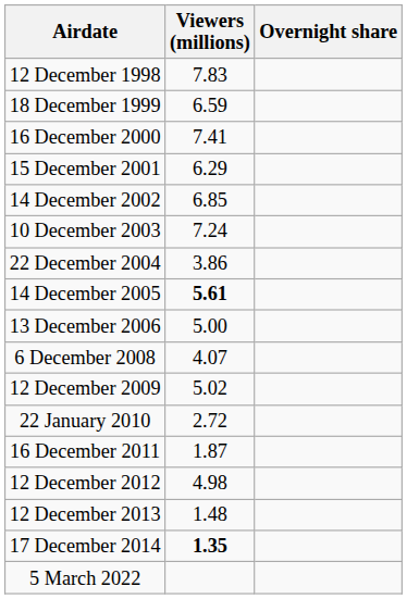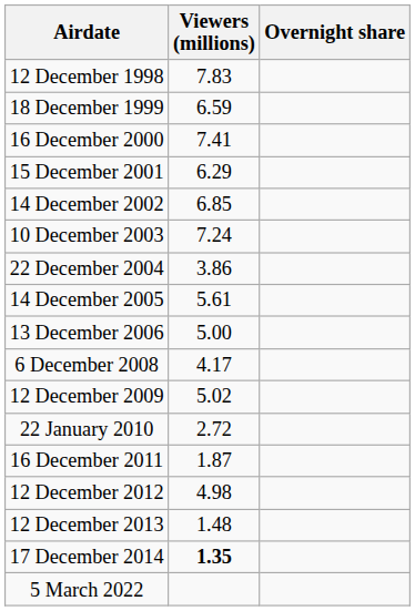14 December 2005 | Viewers (millions): bold -> normal
6 December 2008 | Viewers (millions): 4.07 -> 4.17
